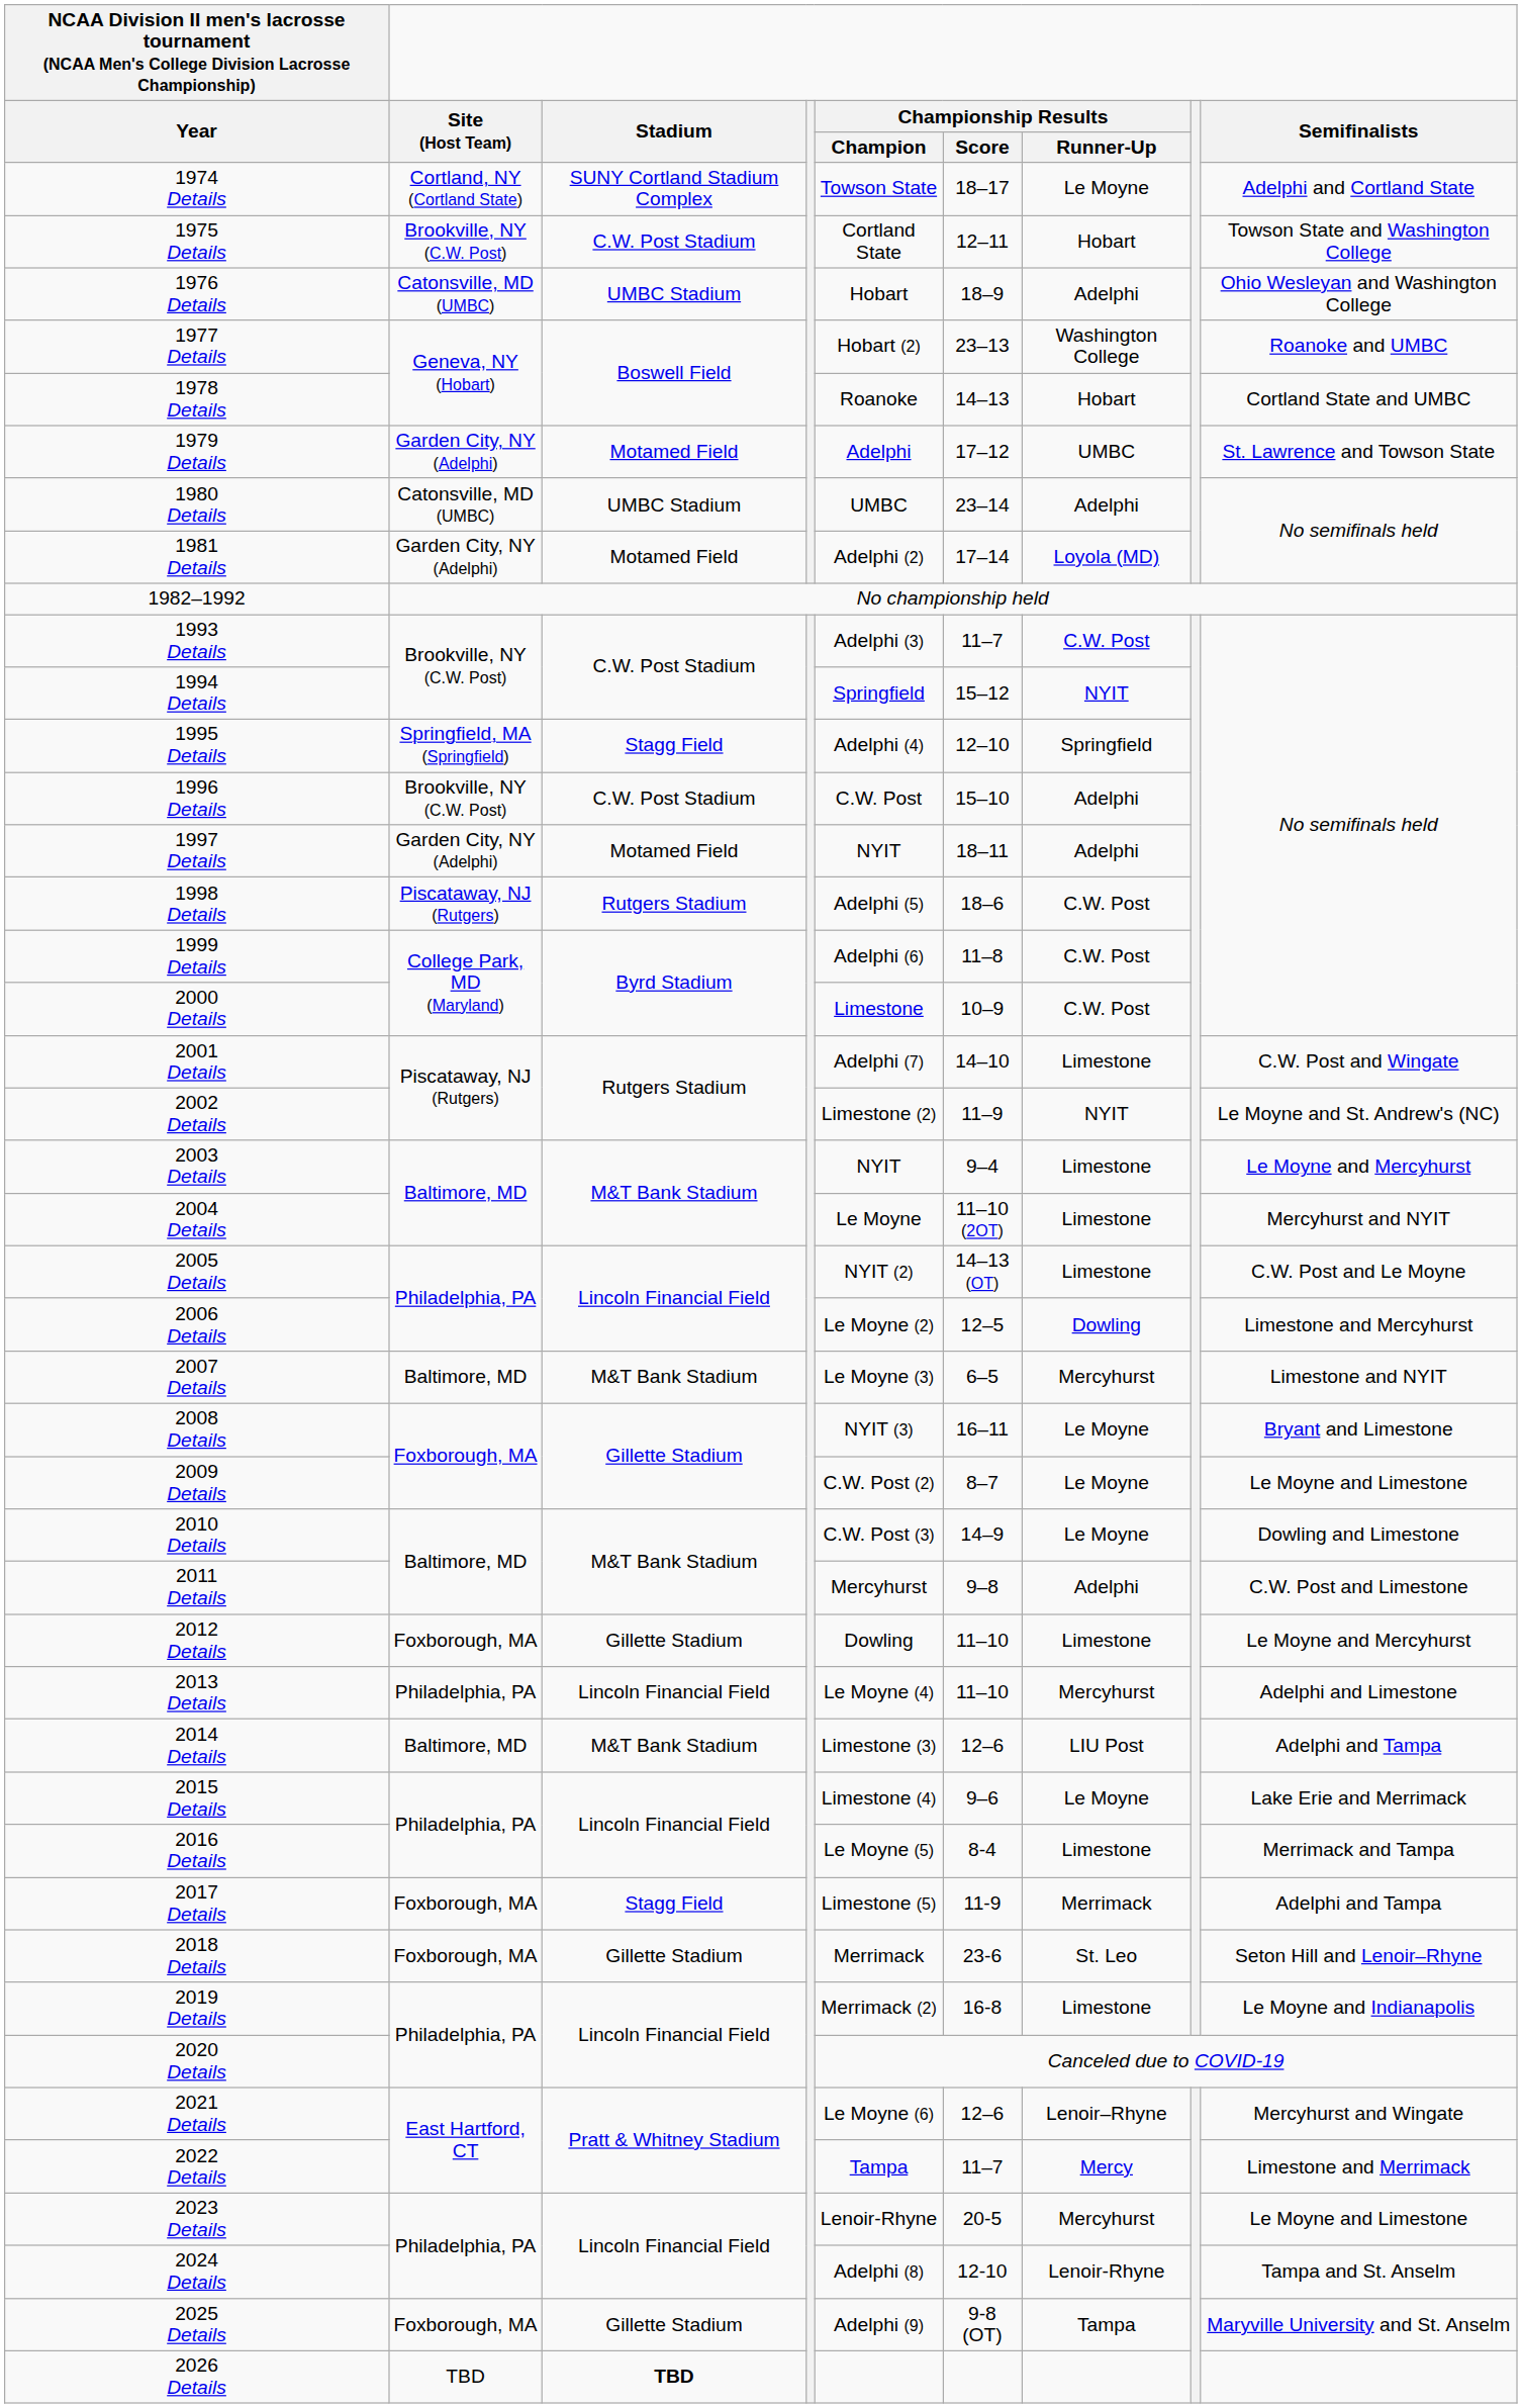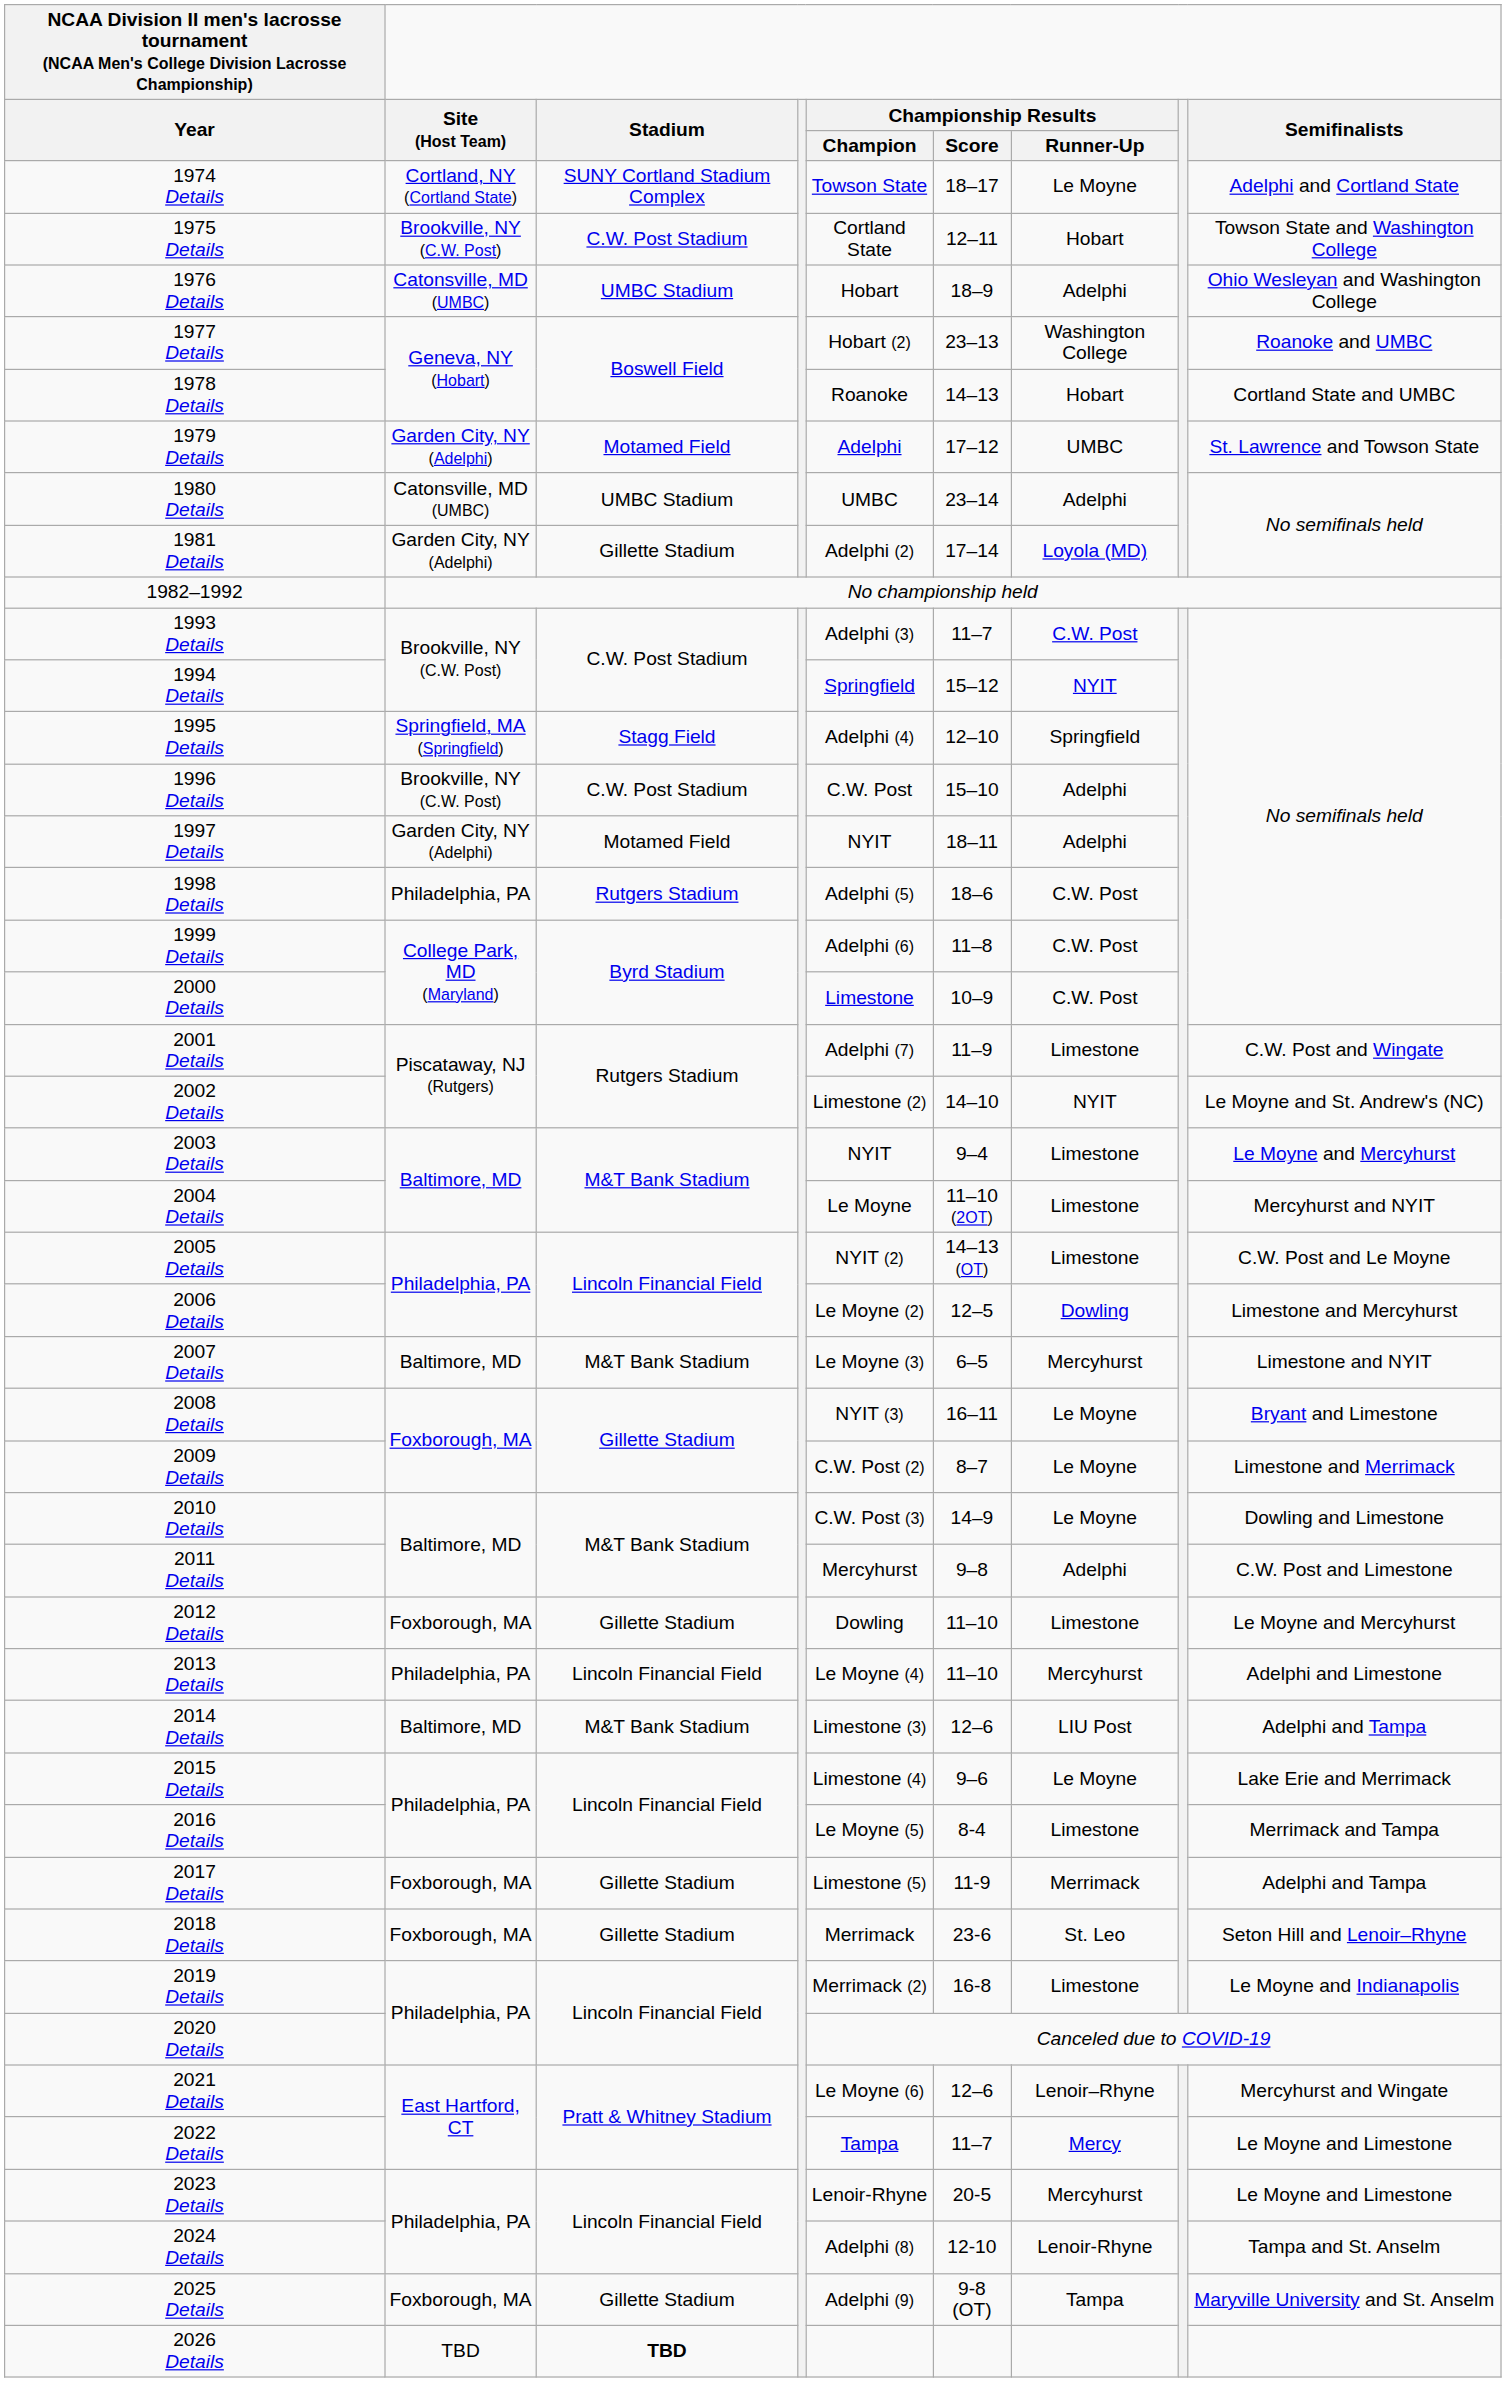1981 Details | Stadium: Motamed Field -> Gillette Stadium
1998 Details | Site (Host Team): Piscataway, NJ (Rutgers) -> Philadelphia, PA
2001 Details | Championship Results / Score: 14–10 -> 11–9
2002 Details | Championship Results / Score: 11–9 -> 14–10
2009 Details | Semifinalists: Le Moyne and Limestone -> Limestone and Merrimack
2017 Details | Stadium: Stagg Field -> Gillette Stadium
2022 Details | Semifinalists: Limestone and Merrimack -> Le Moyne and Limestone
